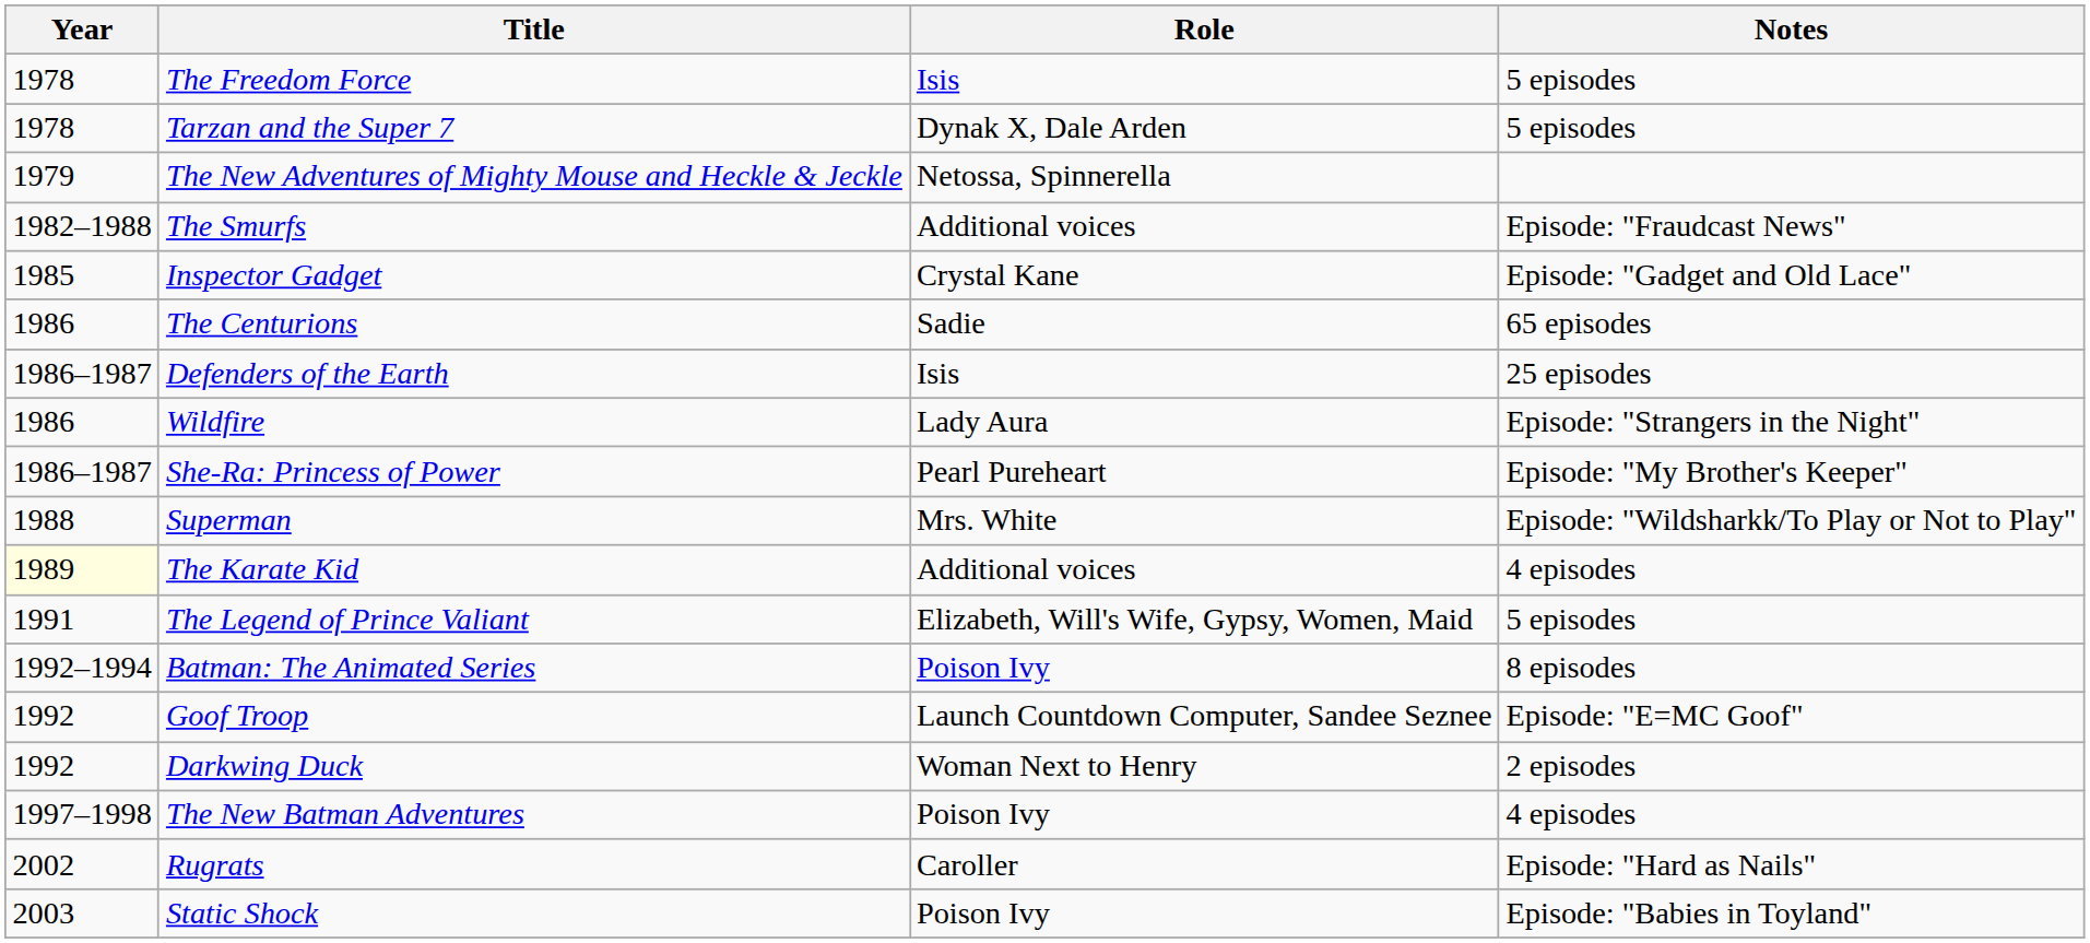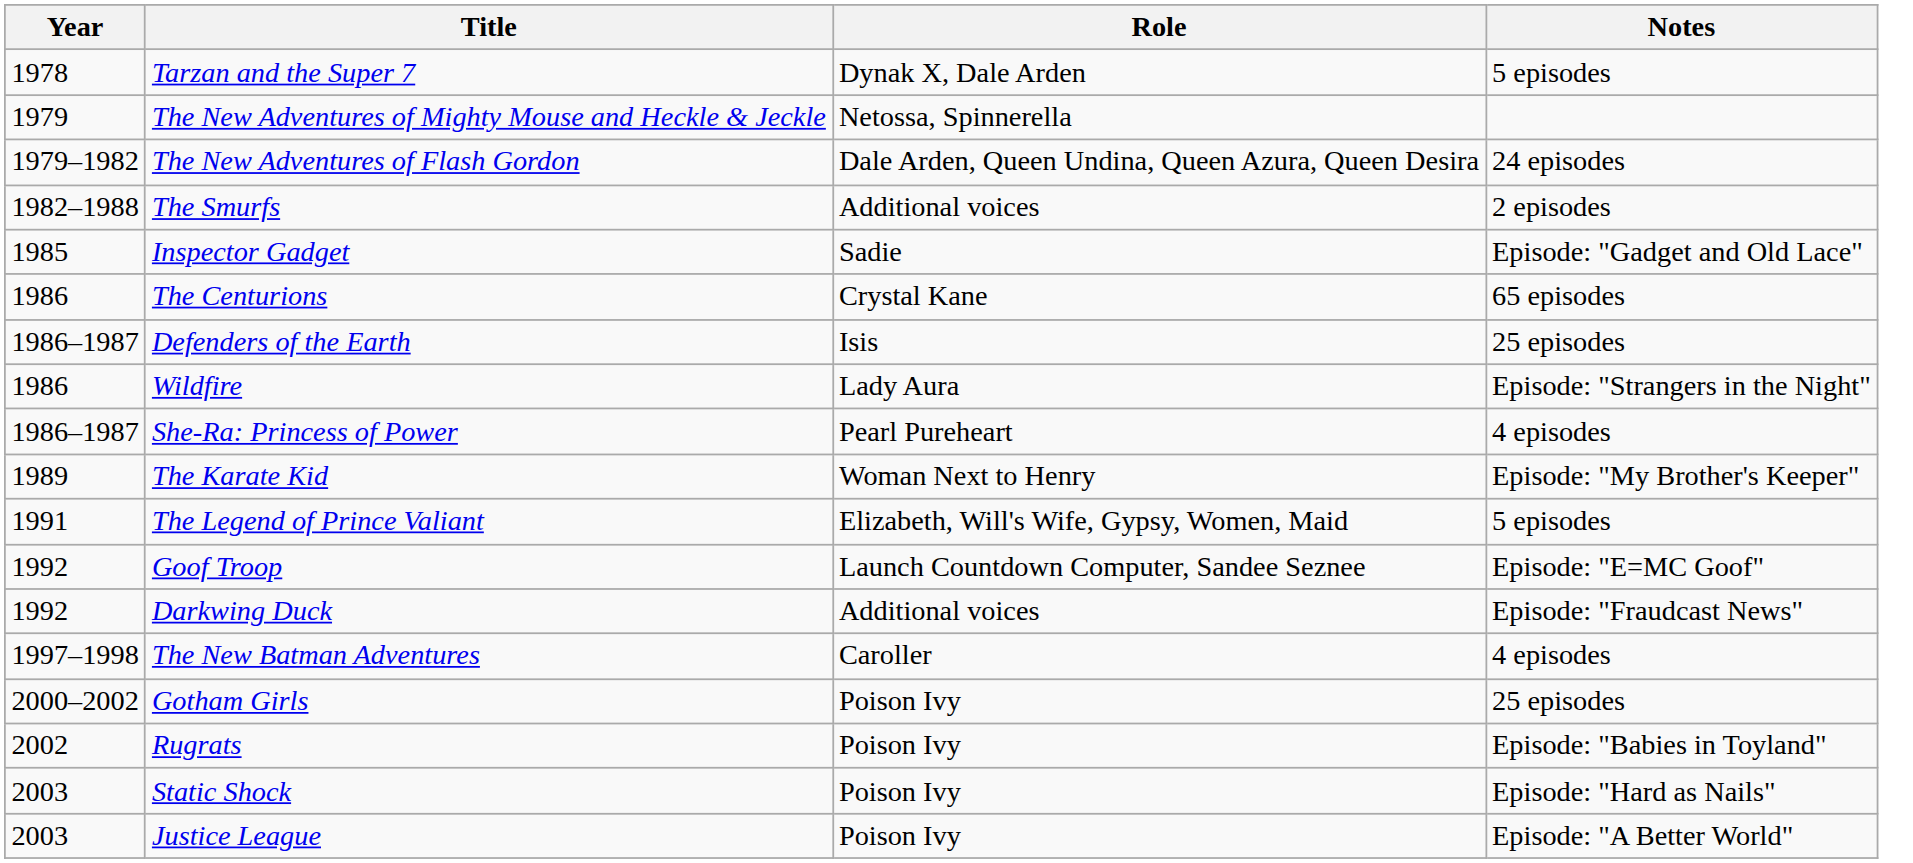- row: 1978 | The Freedom Force | Isis | 5 episodes
+ row: 1979–1982 | The New Adventures of Flash Gordon | Dale Arden, Queen Undina, Queen Azura, Queen Desira | 24 episodes
The Smurfs | Notes: Episode: "Fraudcast News" -> 2 episodes
Inspector Gadget | Role: Crystal Kane -> Sadie
The Centurions | Role: Sadie -> Crystal Kane
She-Ra: Princess of Power | Notes: Episode: "My Brother's Keeper" -> 4 episodes
- row: 1988 | Superman | Mrs. White | Episode: "Wildsharkk/To Play or Not to Play"
The Karate Kid | Year: lightyellow background -> no background
The Karate Kid | Role: Additional voices -> Woman Next to Henry
The Karate Kid | Notes: 4 episodes -> Episode: "My Brother's Keeper"
- row: 1992–1994 | Batman: The Animated Series | Poison Ivy | 8 episodes
Darkwing Duck | Role: Woman Next to Henry -> Additional voices
Darkwing Duck | Notes: 2 episodes -> Episode: "Fraudcast News"
The New Batman Adventures | Role: Poison Ivy -> Caroller
+ row: 2000–2002 | Gotham Girls | Poison Ivy | 25 episodes
Rugrats | Role: Caroller -> Poison Ivy
Rugrats | Notes: Episode: "Hard as Nails" -> Episode: "Babies in Toyland"
Static Shock | Notes: Episode: "Babies in Toyland" -> Episode: "Hard as Nails"
+ row: 2003 | Justice League | Poison Ivy | Episode: "A Better World"
